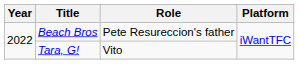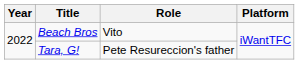Beach Bros | Role: Pete Resureccion's father -> Vito
Tara, G! | Role: Vito -> Pete Resureccion's father
